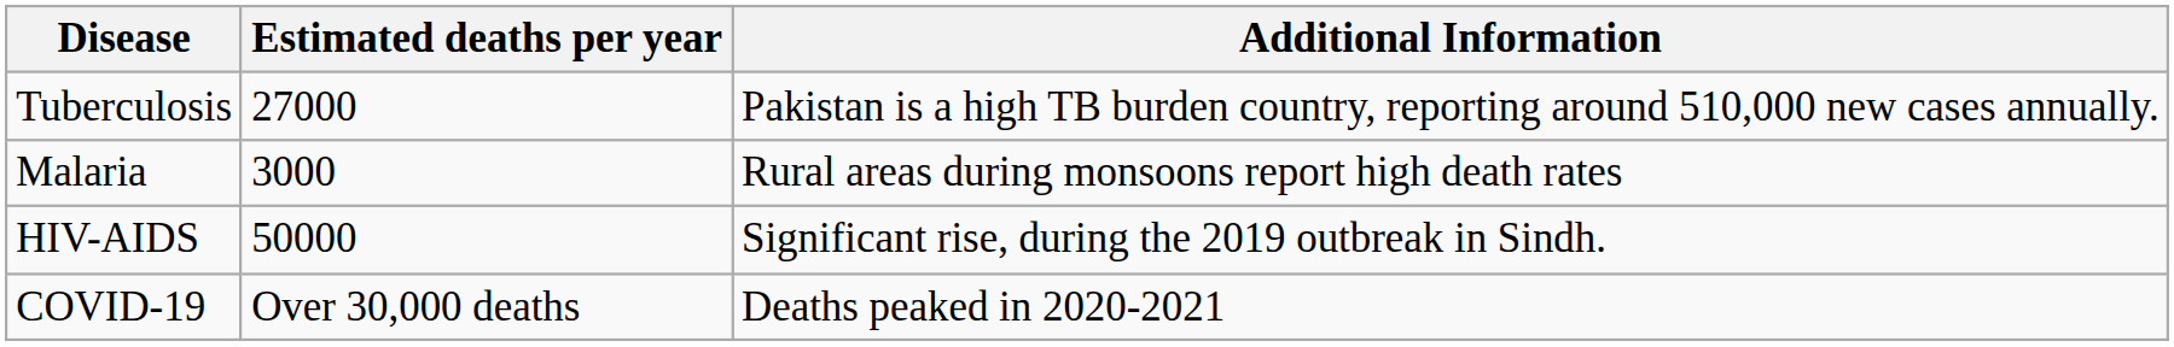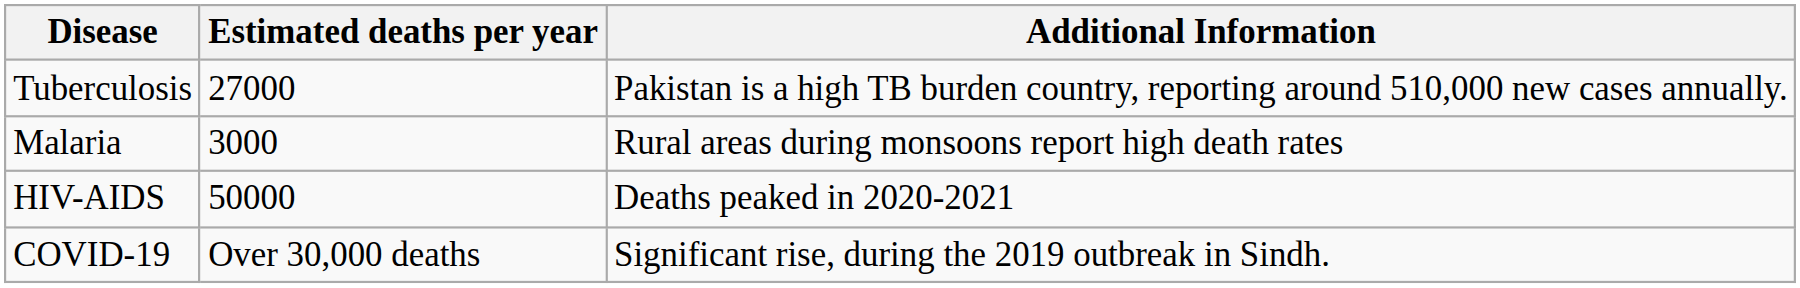HIV-AIDS | Additional Information: Significant rise, during the 2019 outbreak in Sindh. -> Deaths peaked in 2020-2021
COVID-19 | Additional Information: Deaths peaked in 2020-2021 -> Significant rise, during the 2019 outbreak in Sindh.
